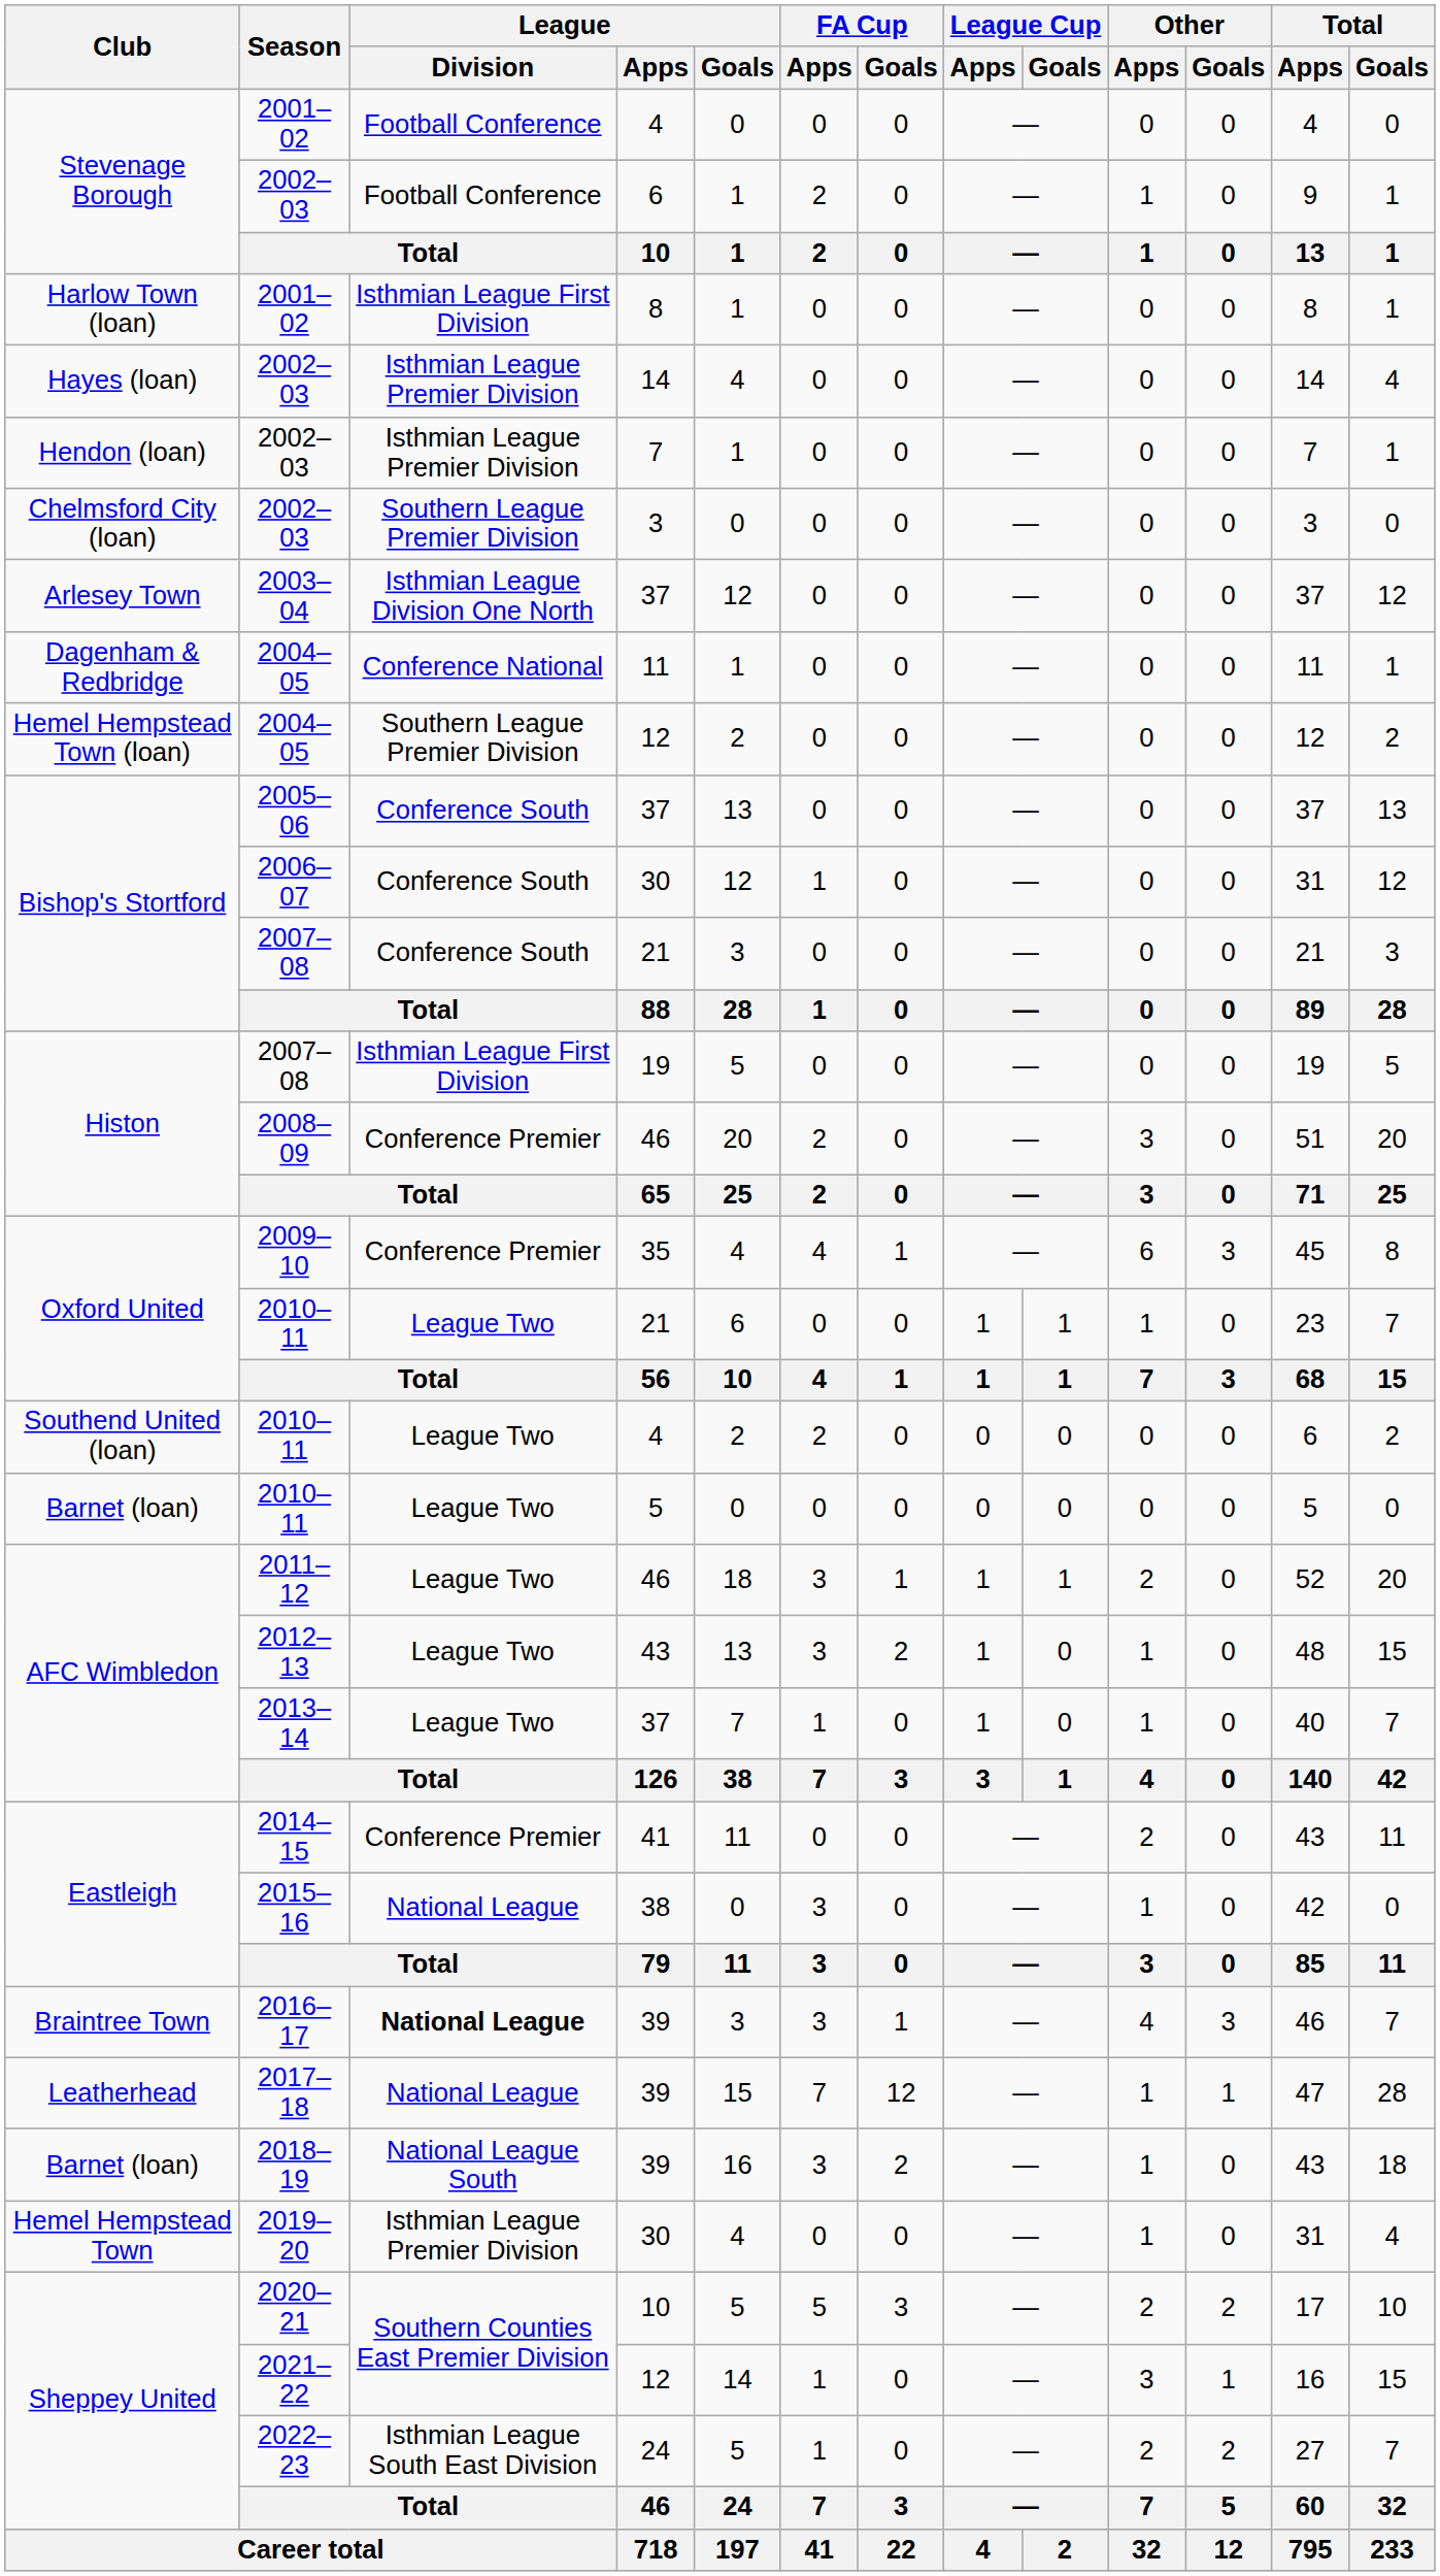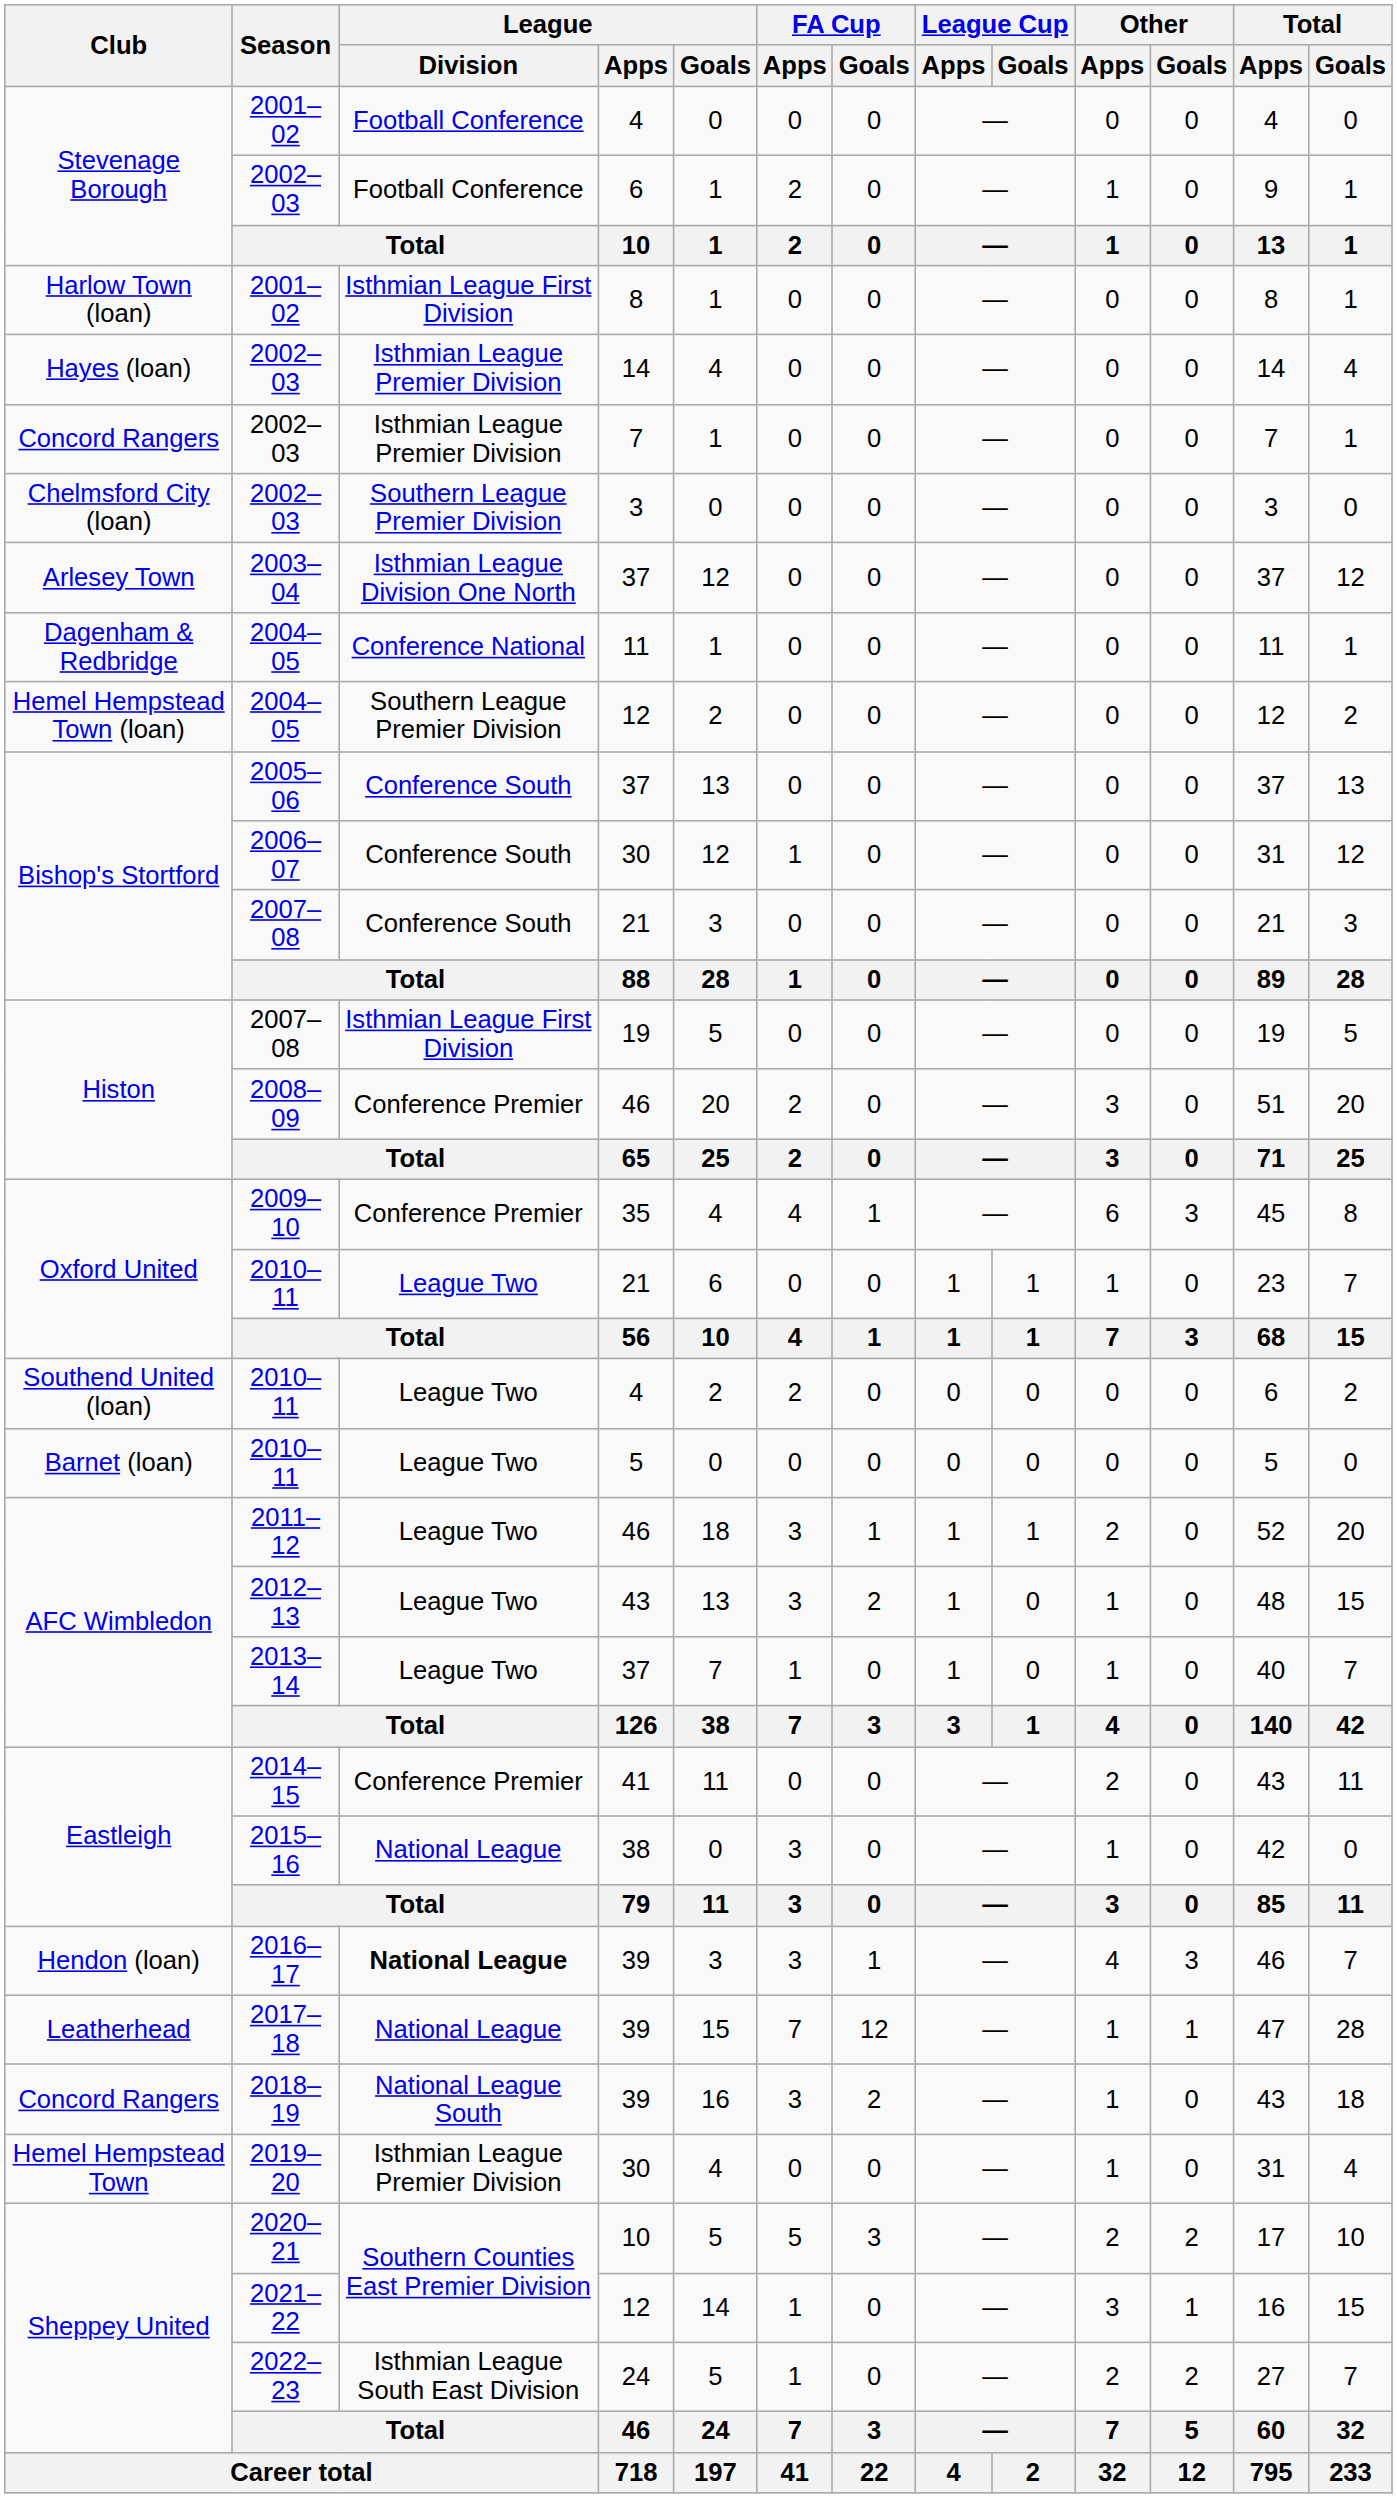2002–03 / 7 | Club: Hendon (loan) -> Concord Rangers
2016–17 | Club: Braintree Town -> Hendon (loan)
2018–19 | Club: Barnet (loan) -> Concord Rangers
